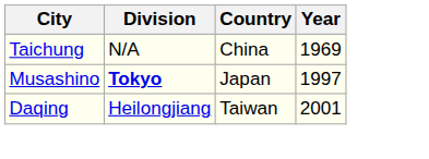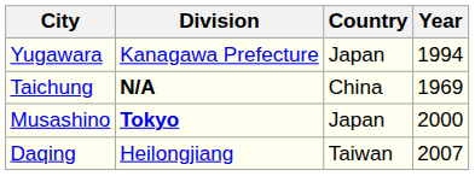+ row: Yugawara | Kanagawa Prefecture | Japan | 1994
Taichung | Division: normal -> bold
Musashino | Year: 1997 -> 2000
Daqing | Year: 2001 -> 2007
